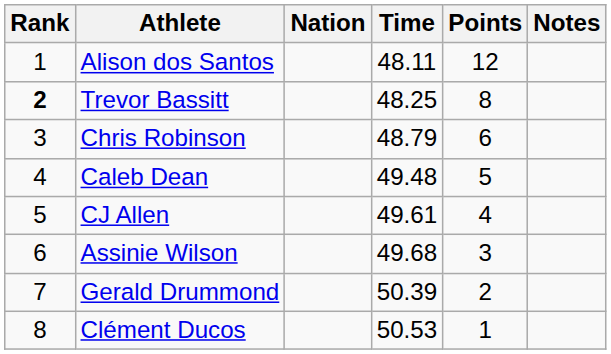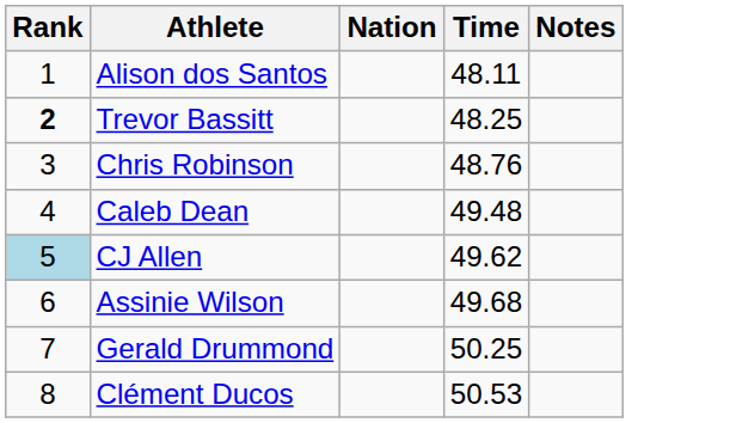- column: Points | 12 | 8 | 6 | 5 | 4 | 3 | 2 | 1
Chris Robinson | Time: 48.79 -> 48.76
CJ Allen | Rank: no background -> lightblue background
CJ Allen | Time: 49.61 -> 49.62
Gerald Drummond | Time: 50.39 -> 50.25
